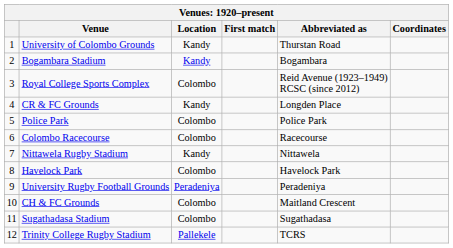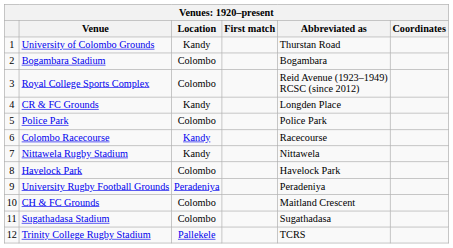Bogambara Stadium | Location: Kandy -> Colombo
Colombo Racecourse | Location: Colombo -> Kandy
